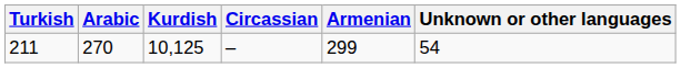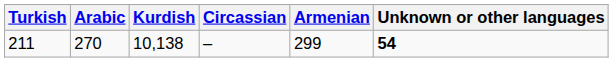211 | Kurdish: 10,125 -> 10,138
211 | Unknown or other languages: normal -> bold
